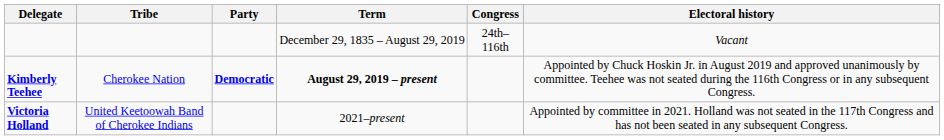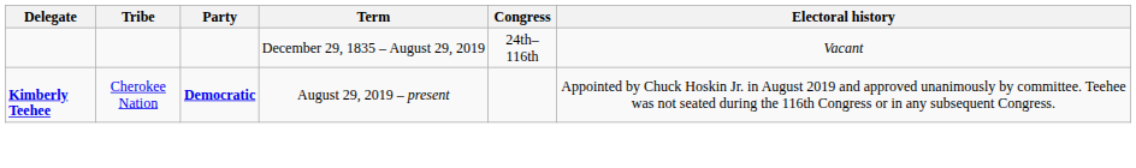Kimberly Teehee | Term: bold -> normal
- row: Victoria Holland | United Keetoowah Band of Cherokee Indians | 2021–present | Appointed by committee in 2021. Holland was not seated in the 117th Congress and has not been seated in any subsequent Congress.
